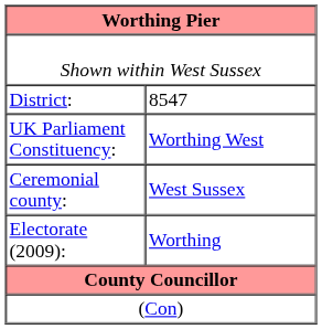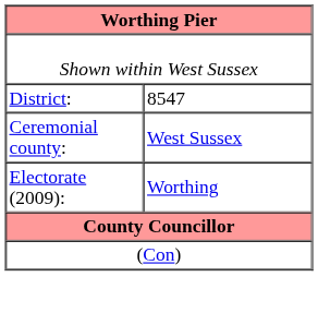- row: UK Parliament Constituency: | Worthing West
